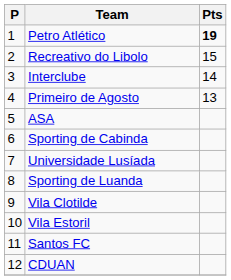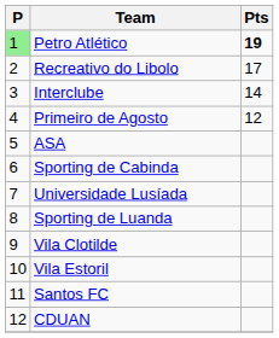Petro Atlético | P: no background -> lightgreen background
Recreativo do Libolo | Pts: 15 -> 17
Primeiro de Agosto | Pts: 13 -> 12
